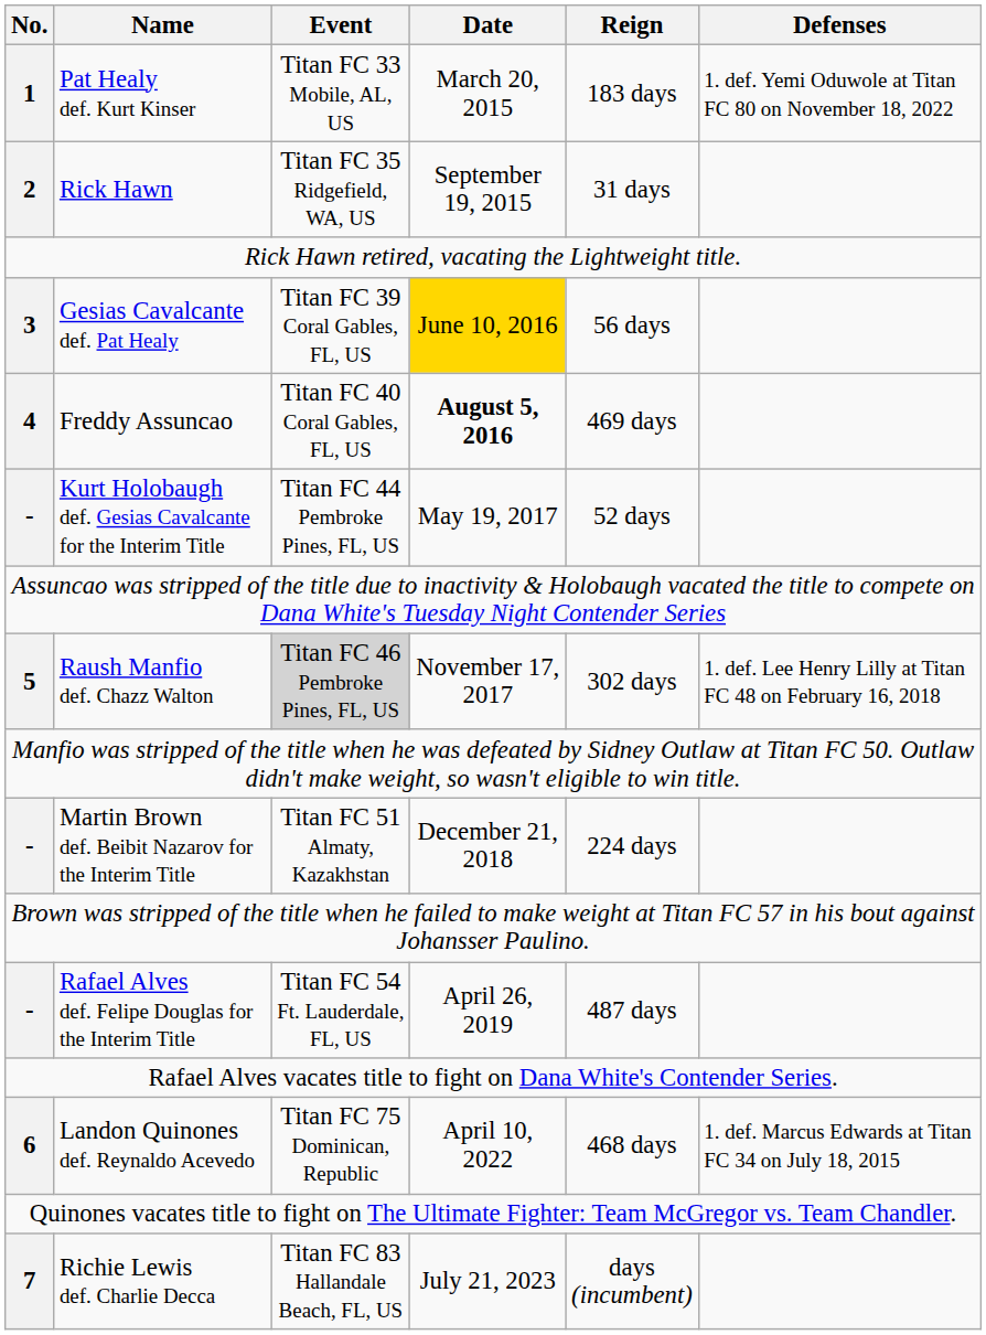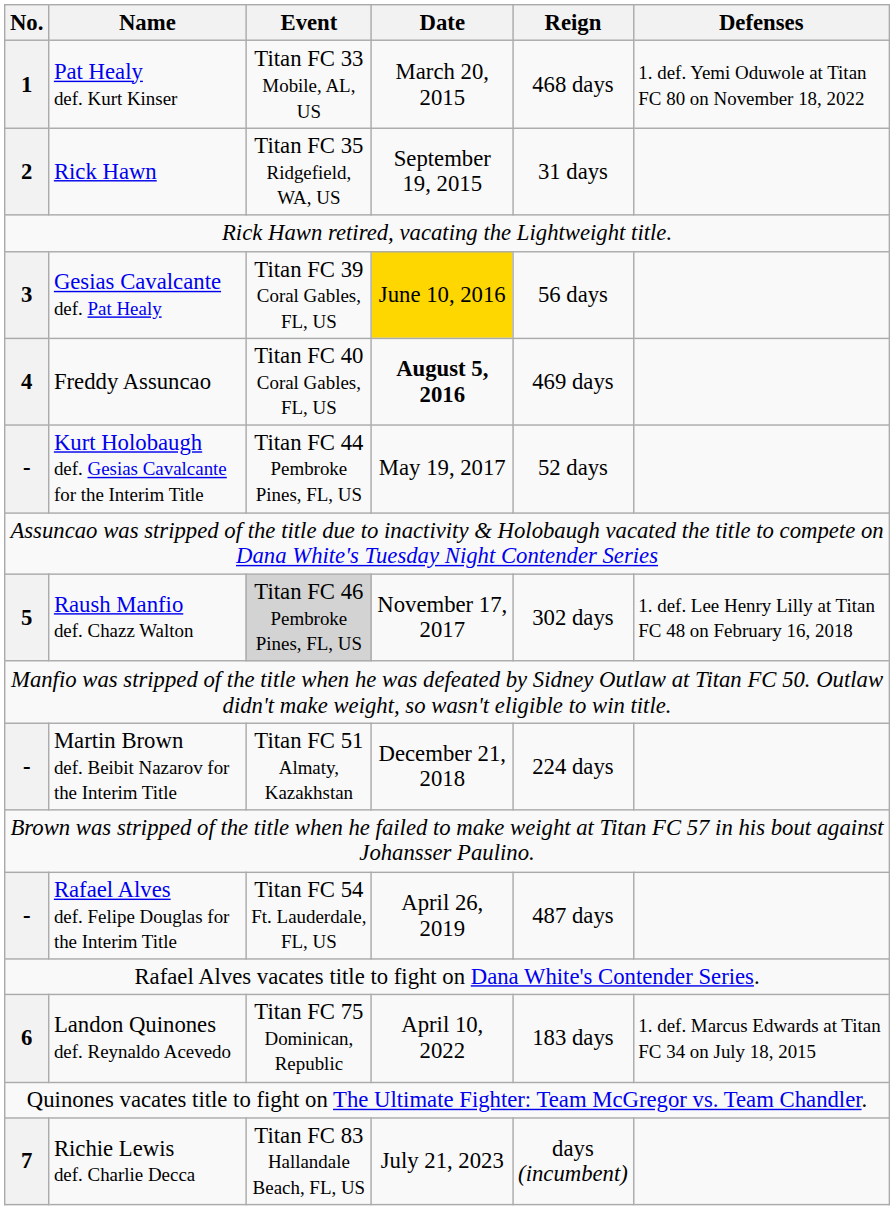Pat Healy def. Kurt Kinser | Reign: 183 days -> 468 days
Landon Quinones def. Reynaldo Acevedo | Reign: 468 days -> 183 days
